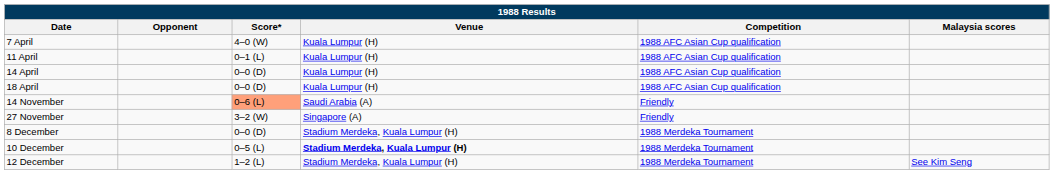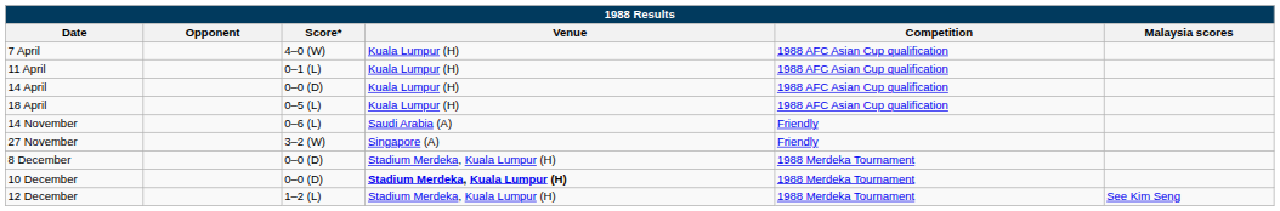18 April | Score*: 0–0 (D) -> 0–5 (L)
14 November | Score*: lightsalmon background -> no background
10 December | Score*: 0–5 (L) -> 0–0 (D)
